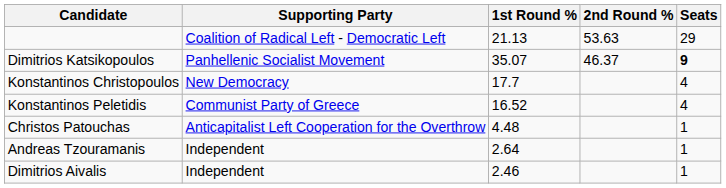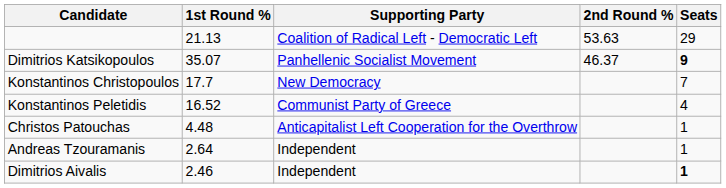columns swapped: Supporting Party <-> 1st Round %
Konstantinos Christopoulos | Seats: 4 -> 7
Dimitrios Aivalis | Seats: normal -> bold
